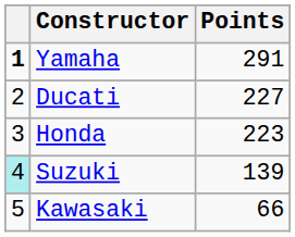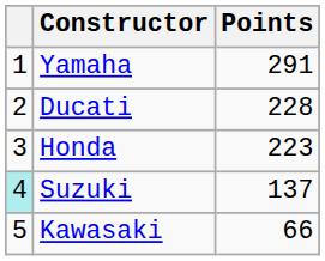Yamaha | column 1: bold -> normal
Ducati | Points: 227 -> 228
Suzuki | Points: 139 -> 137
